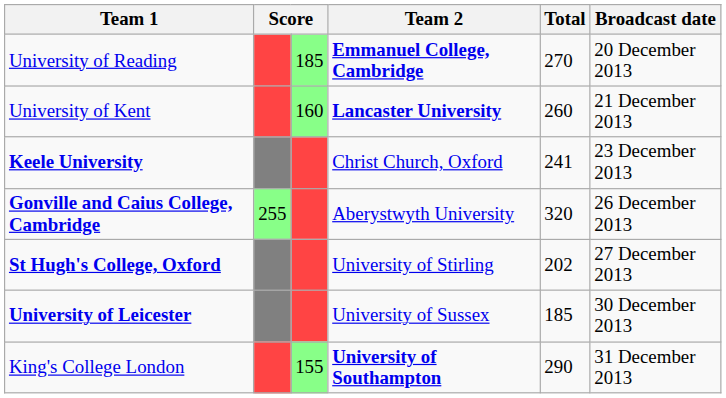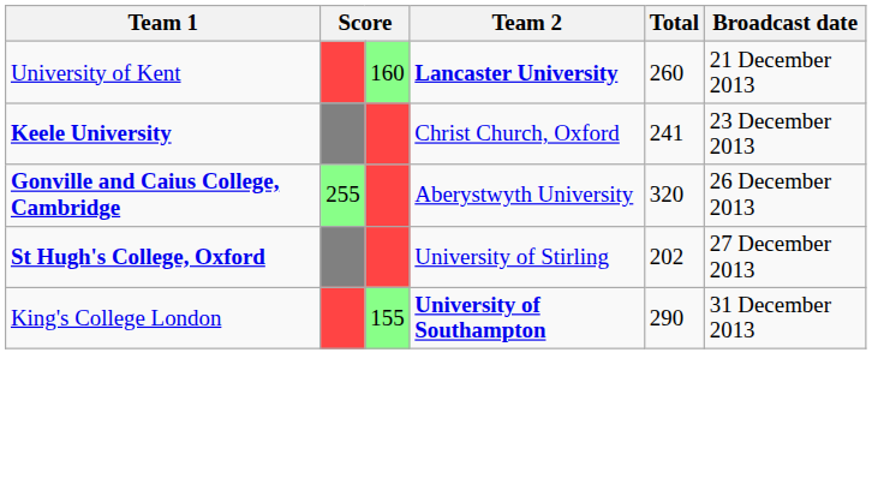- row: University of Reading | 185 | Emmanuel College, Cambridge | 270 | 20 December 2013
- row: University of Leicester | University of Sussex | 185 | 30 December 2013
